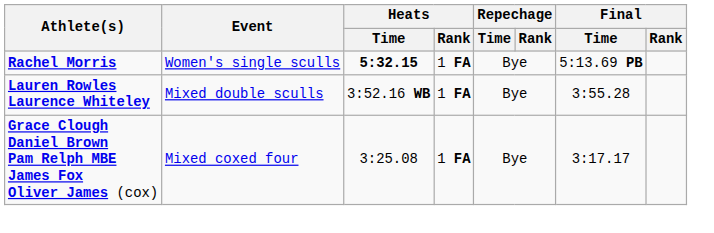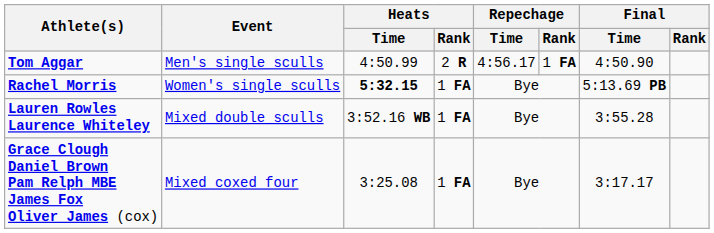+ row: Tom Aggar | Men's single sculls | 4:50.99 | 2 R | 4:56.17 | 1 FA | 4:50.90
